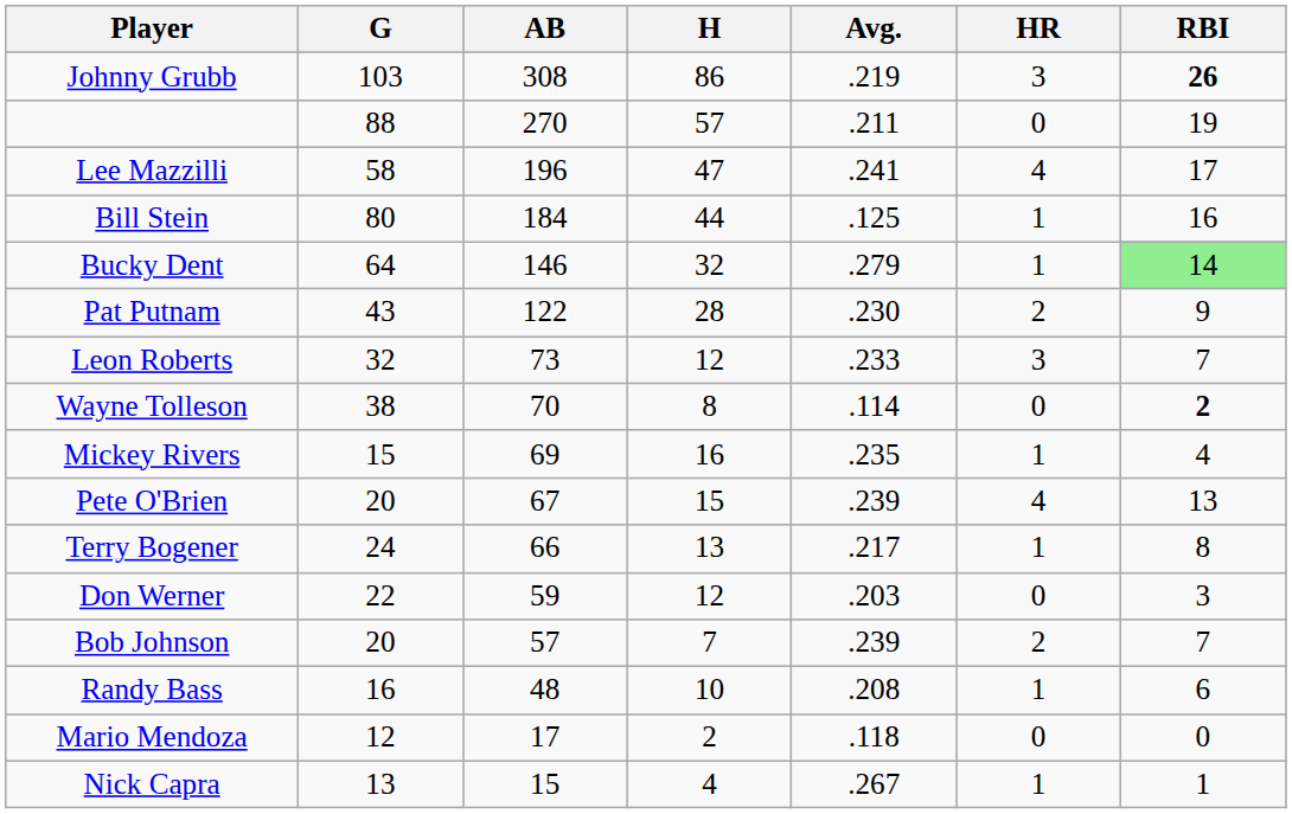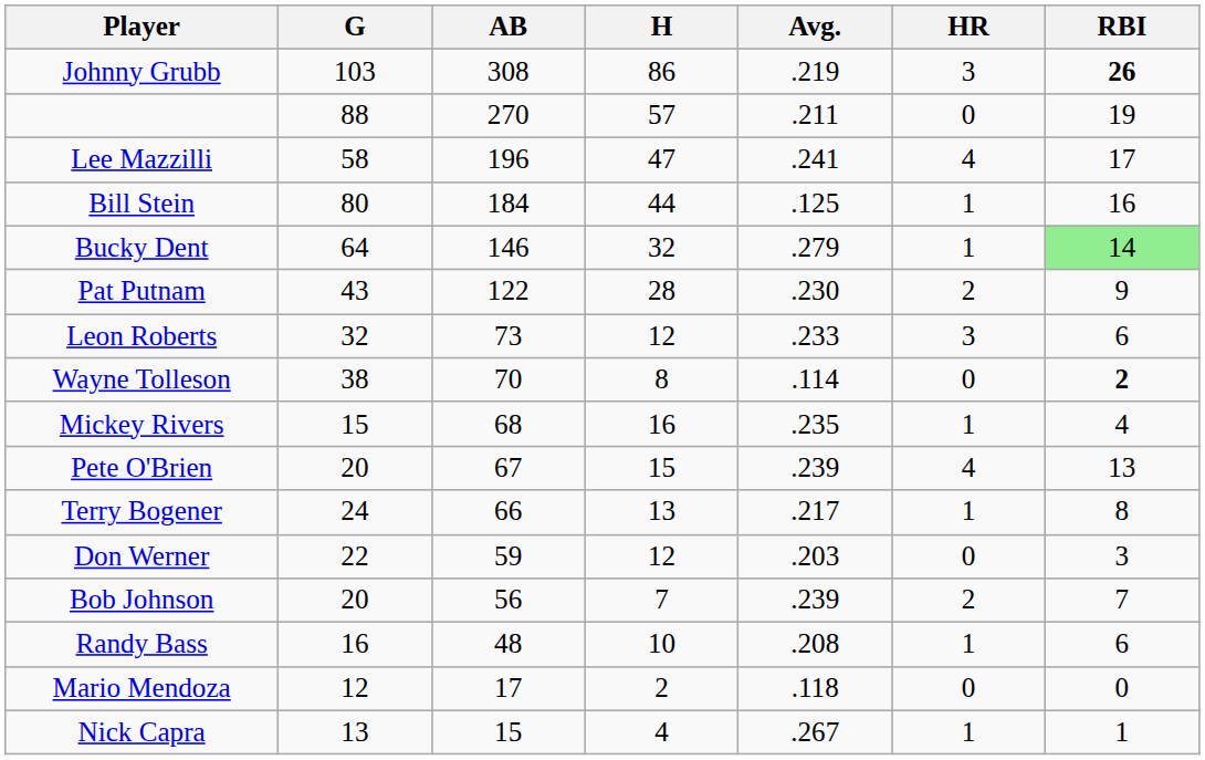Leon Roberts | RBI: 7 -> 6
Mickey Rivers | AB: 69 -> 68
Bob Johnson | AB: 57 -> 56
